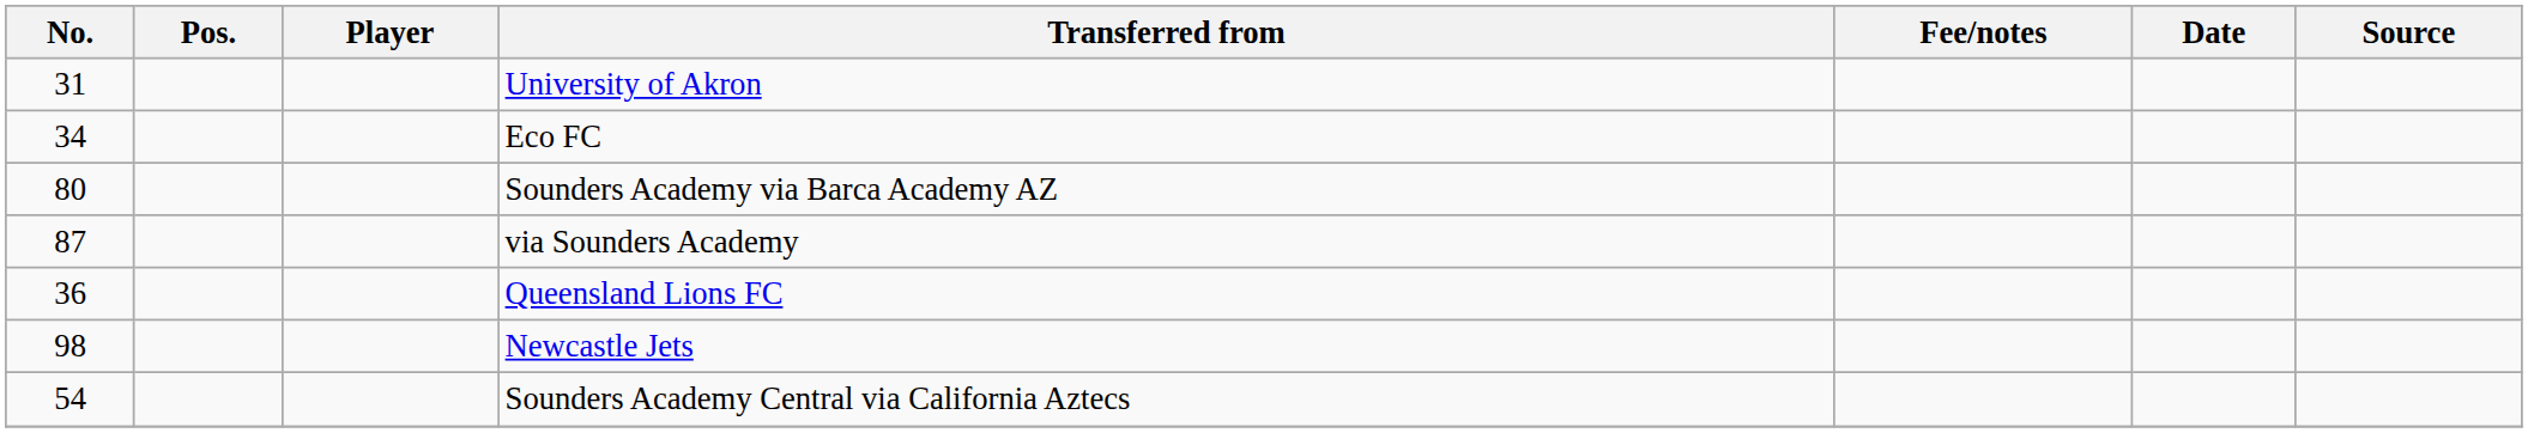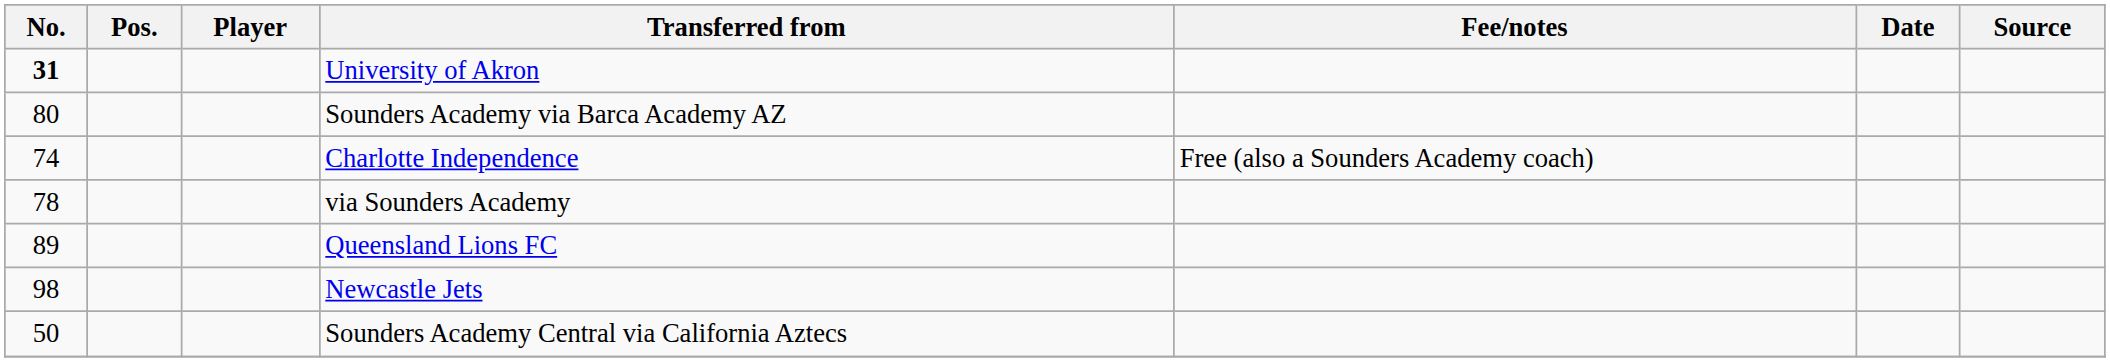University of Akron | No.: normal -> bold
- row: 34 | Eco FC
+ row: 74 | Charlotte Independence | Free (also a Sounders Academy coach)
via Sounders Academy | No.: 87 -> 78
Queensland Lions FC | No.: 36 -> 89
Sounders Academy Central via California Aztecs | No.: 54 -> 50
